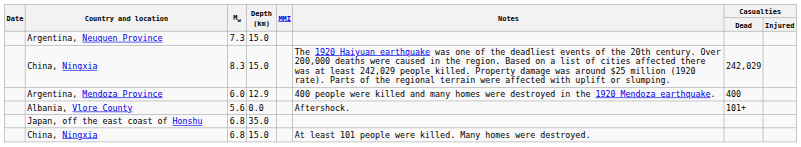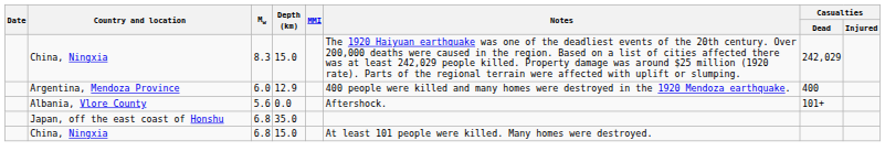- row: Argentina, Neuquen Province | 7.3 | 15.0
